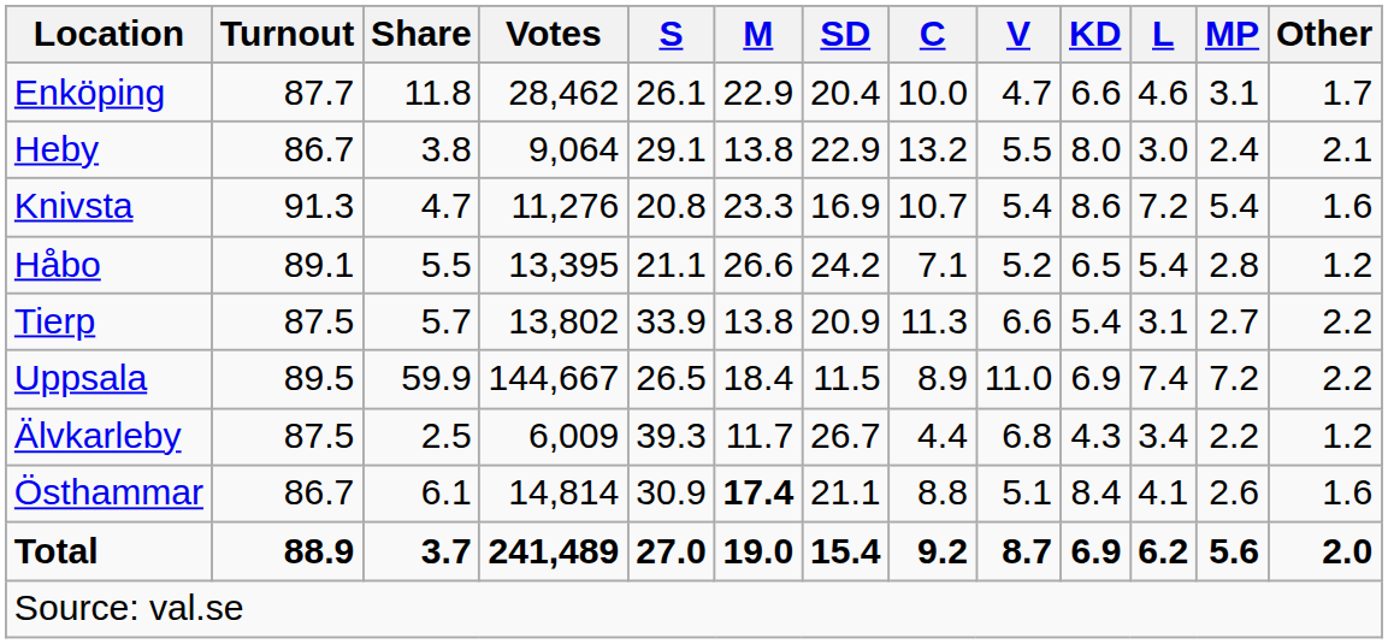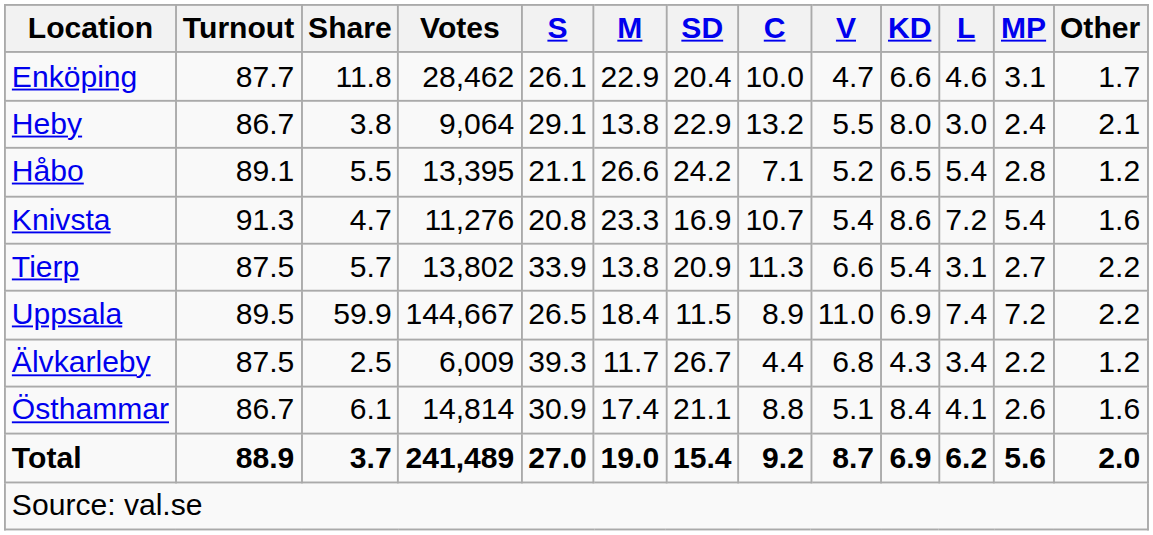rows swapped: Håbo <-> Knivsta
Östhammar | M: bold -> normal
